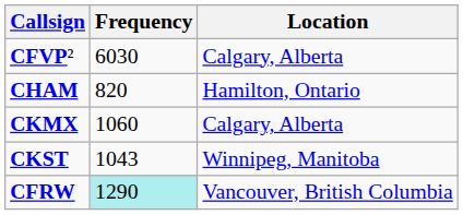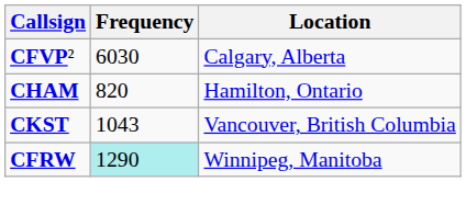- row: CKMX | 1060 | Calgary, Alberta
CKST | Location: Winnipeg, Manitoba -> Vancouver, British Columbia
CFRW | Location: Vancouver, British Columbia -> Winnipeg, Manitoba
